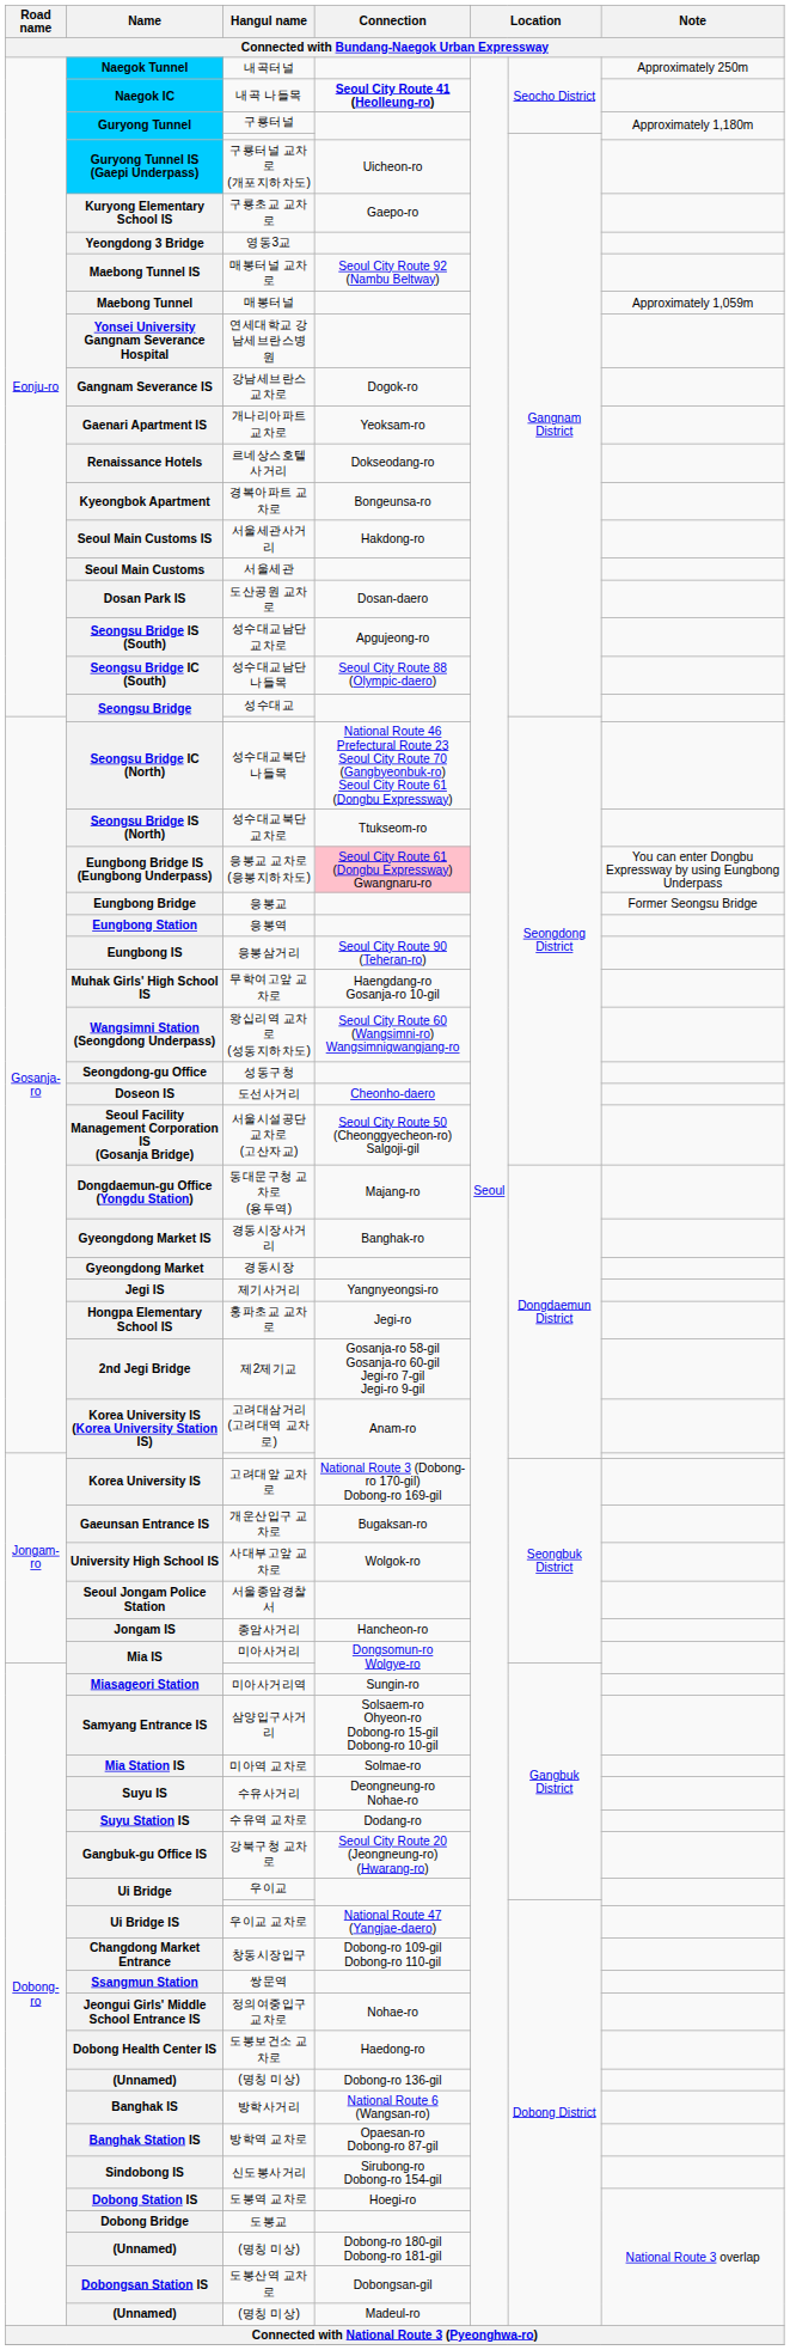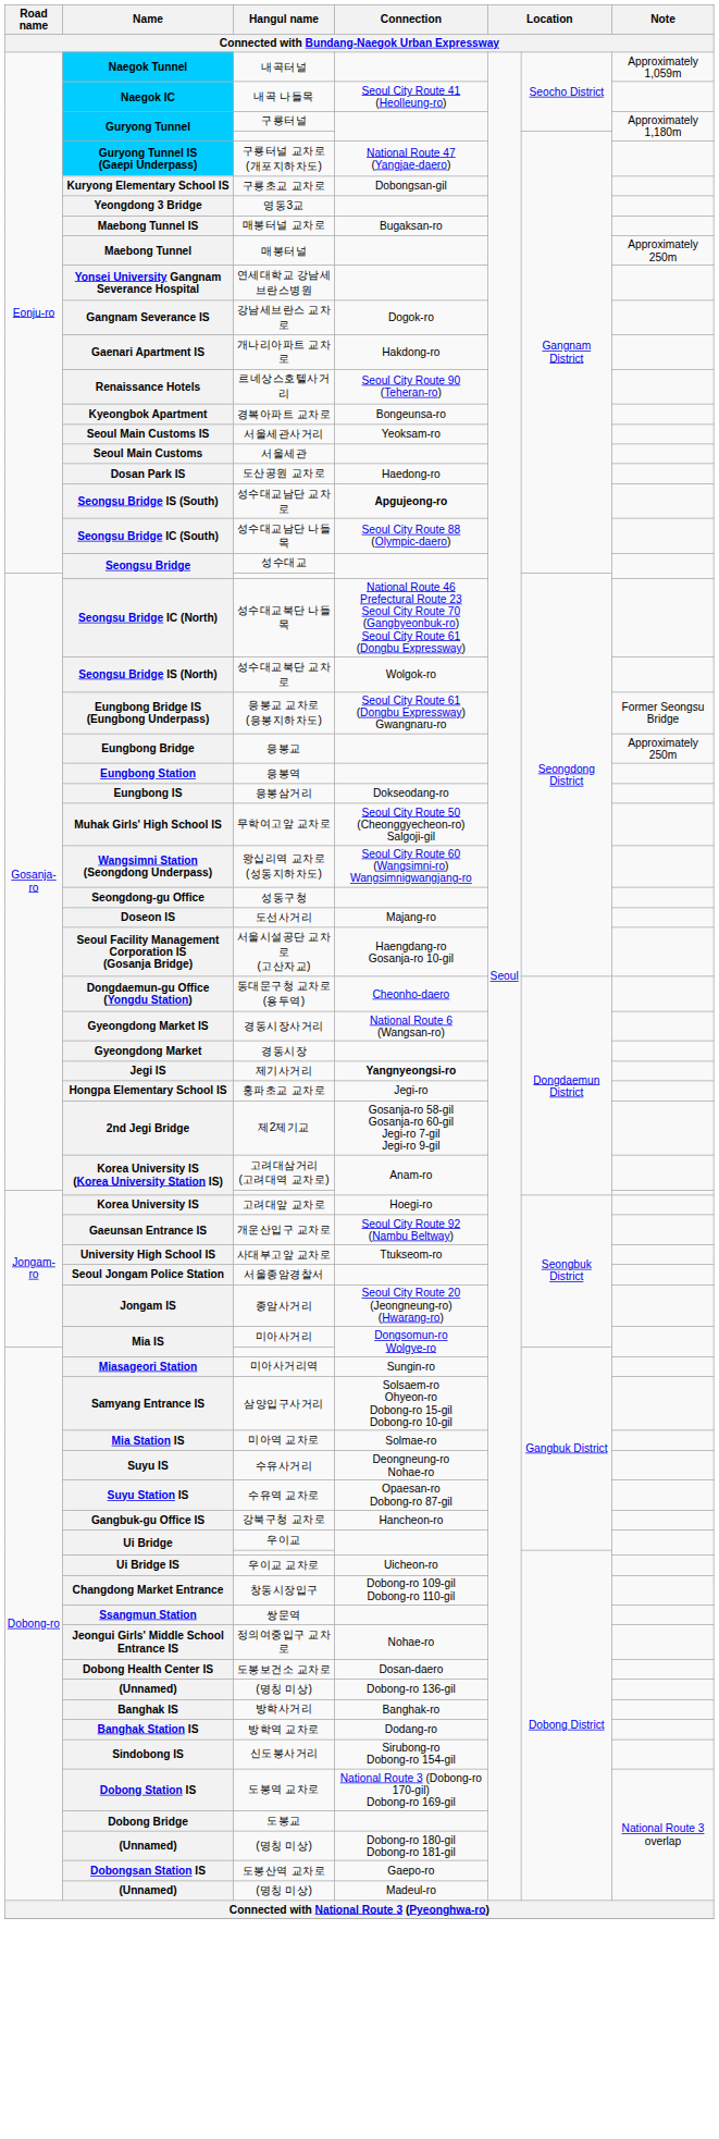내곡터널 | Note: Approximately 250m -> Approximately 1,059m
내곡 나들목 | Connection: bold -> normal
구룡터널 교차로 (개포지하차도) | Connection: Uicheon-ro -> National Route 47 (Yangjae-daero)
구룡초교 교차로 | Connection: Gaepo-ro -> Dobongsan-gil
매봉터널 교차로 | Connection: Seoul City Route 92 (Nambu Beltway) -> Bugaksan-ro
매봉터널 | Note: Approximately 1,059m -> Approximately 250m
개나리아파트 교차로 | Connection: Yeoksam-ro -> Hakdong-ro
르네상스호텔사거리 | Connection: Dokseodang-ro -> Seoul City Route 90 (Teheran-ro)
서울세관사거리 | Connection: Hakdong-ro -> Yeoksam-ro
도산공원 교차로 | Connection: Dosan-daero -> Haedong-ro
성수대교남단 교차로 | Connection: normal -> bold
성수대교북단 교차로 | Connection: Ttukseom-ro -> Wolgok-ro
응봉교 교차로 (응봉지하차도) | Connection: pink background -> no background
응봉교 교차로 (응봉지하차도) | Note: You can enter Dongbu Expressway by using Eungbong Underpass -> Former Seongsu Bridge
응봉교 | Note: Former Seongsu Bridge -> Approximately 250m
응봉삼거리 | Connection: Seoul City Route 90 (Teheran-ro) -> Dokseodang-ro
무학여고앞 교차로 | Connection: Haengdang-ro Gosanja-ro 10-gil -> Seoul City Route 50 (Cheonggyecheon-ro) Salgoji-gil
도선사거리 | Connection: Cheonho-daero -> Majang-ro
서울시설공단 교차로 (고산자교) | Connection: Seoul City Route 50 (Cheonggyecheon-ro) Salgoji-gil -> Haengdang-ro Gosanja-ro 10-gil
동대문구청 교차로 (용두역) | Connection: Majang-ro -> Cheonho-daero
경동시장사거리 | Connection: Banghak-ro -> National Route 6 (Wangsan-ro)
제기사거리 | Connection: normal -> bold
고려대앞 교차로 | Connection: National Route 3 (Dobong-ro 170-gil) Dobong-ro 169-gil -> Hoegi-ro
개운산입구 교차로 | Connection: Bugaksan-ro -> Seoul City Route 92 (Nambu Beltway)
사대부고앞 교차로 | Connection: Wolgok-ro -> Ttukseom-ro
종암사거리 | Connection: Hancheon-ro -> Seoul City Route 20 (Jeongneung-ro) (Hwarang-ro)
수유역 교차로 | Connection: Dodang-ro -> Opaesan-ro Dobong-ro 87-gil
강북구청 교차로 | Connection: Seoul City Route 20 (Jeongneung-ro) (Hwarang-ro) -> Hancheon-ro
우이교 교차로 | Connection: National Route 47 (Yangjae-daero) -> Uicheon-ro
도봉보건소 교차로 | Connection: Haedong-ro -> Dosan-daero
방학사거리 | Connection: National Route 6 (Wangsan-ro) -> Banghak-ro
방학역 교차로 | Connection: Opaesan-ro Dobong-ro 87-gil -> Dodang-ro
도봉역 교차로 | Connection: Hoegi-ro -> National Route 3 (Dobong-ro 170-gil) Dobong-ro 169-gil
도봉산역 교차로 | Connection: Dobongsan-gil -> Gaepo-ro
